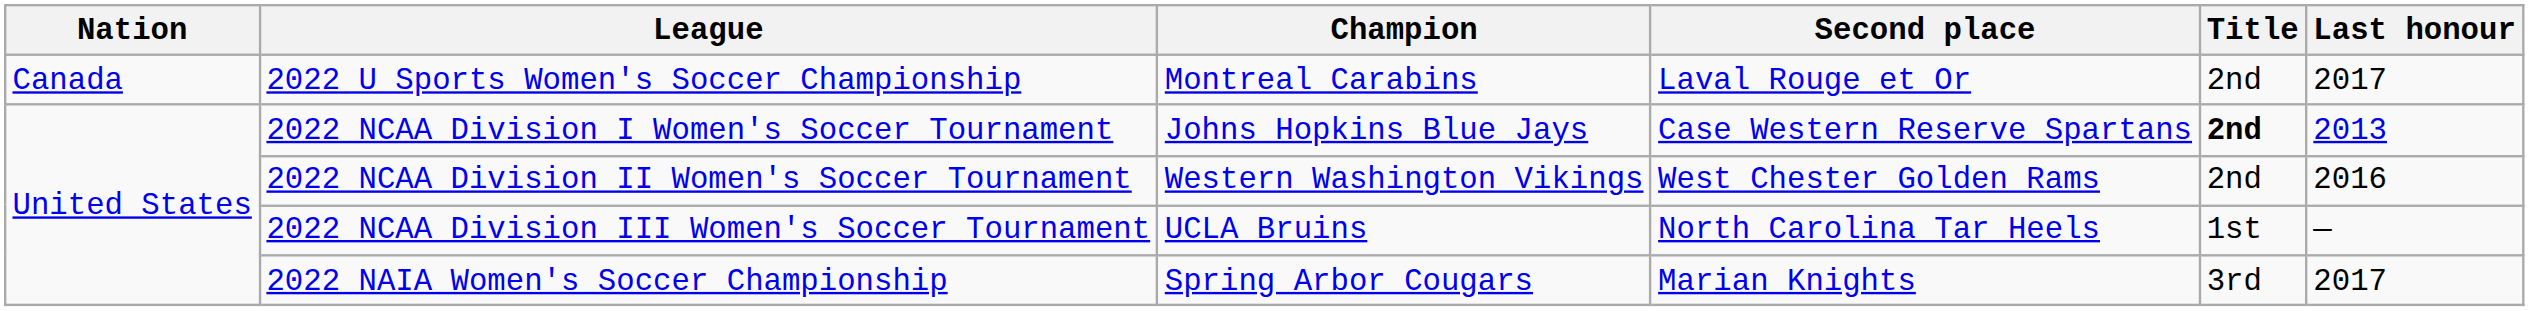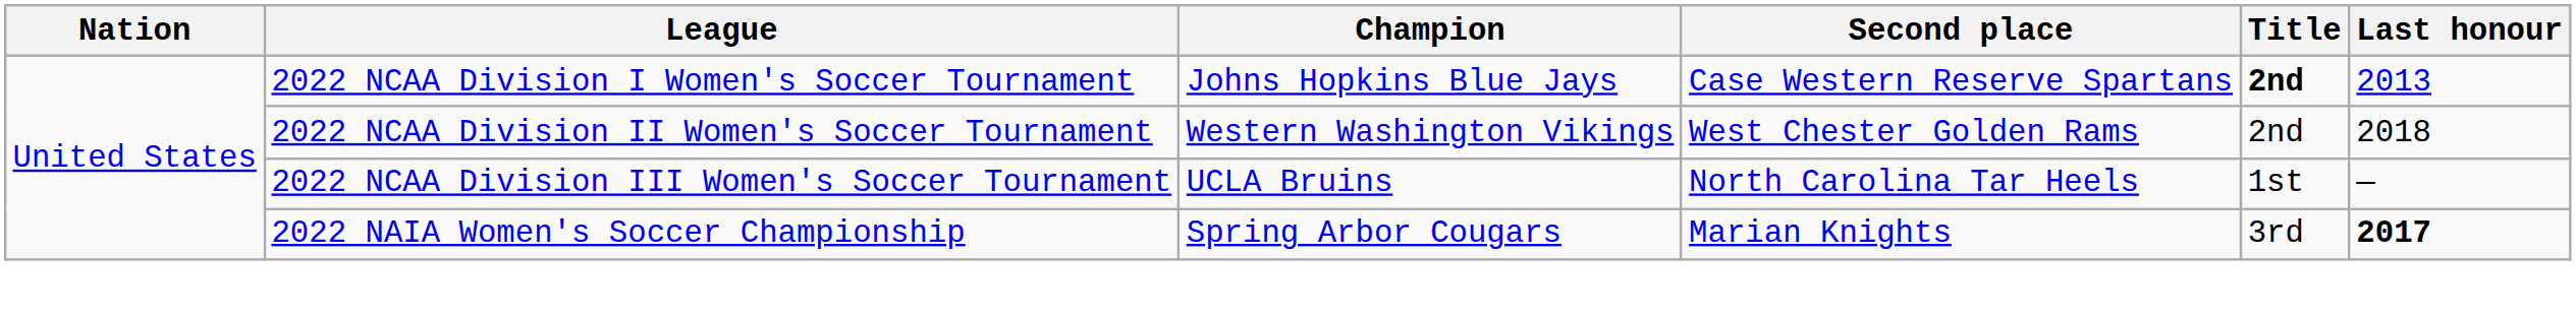- row: Canada | 2022 U Sports Women's Soccer Championship | Montreal Carabins | Laval Rouge et Or | 2nd | 2017
2022 NCAA Division II Women's Soccer Tournament | Last honour: 2016 -> 2018
2022 NAIA Women's Soccer Championship | Last honour: normal -> bold
